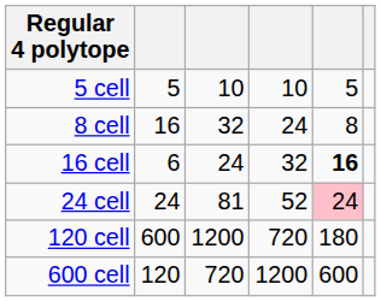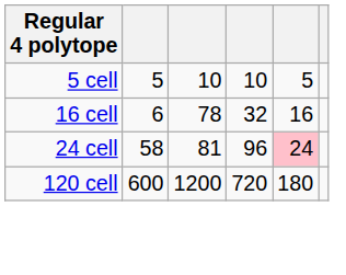- row: 8 cell | 16 | 32 | 24 | 8
16 cell | column 3: 24 -> 78
16 cell | column 5: bold -> normal
24 cell | column 2: 24 -> 58
24 cell | column 4: 52 -> 96
- row: 600 cell | 120 | 720 | 1200 | 600
